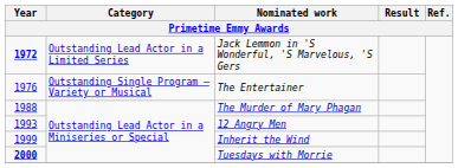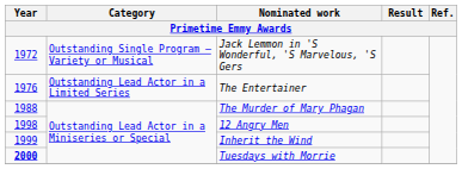Jack Lemmon in 'S Wonderful, 'S Marvelous, 'S Gers | Year: bold -> normal
Jack Lemmon in 'S Wonderful, 'S Marvelous, 'S Gers | Category: Outstanding Lead Actor in a Limited Series -> Outstanding Single Program – Variety or Musical
The Entertainer | Category: Outstanding Single Program – Variety or Musical -> Outstanding Lead Actor in a Limited Series
12 Angry Men | Year: 1993 -> 1998
